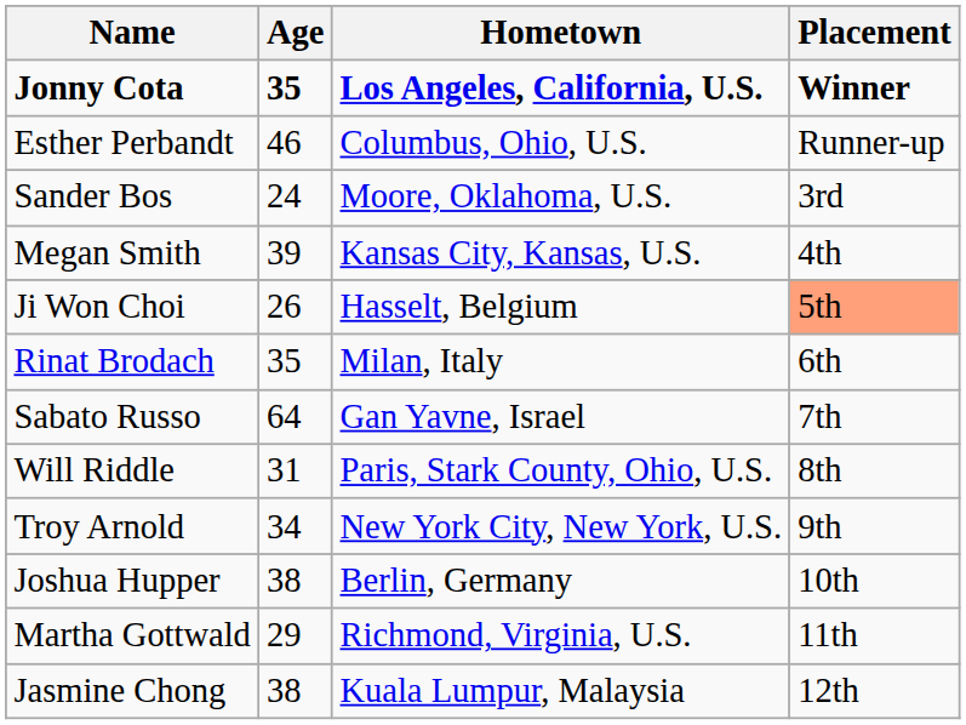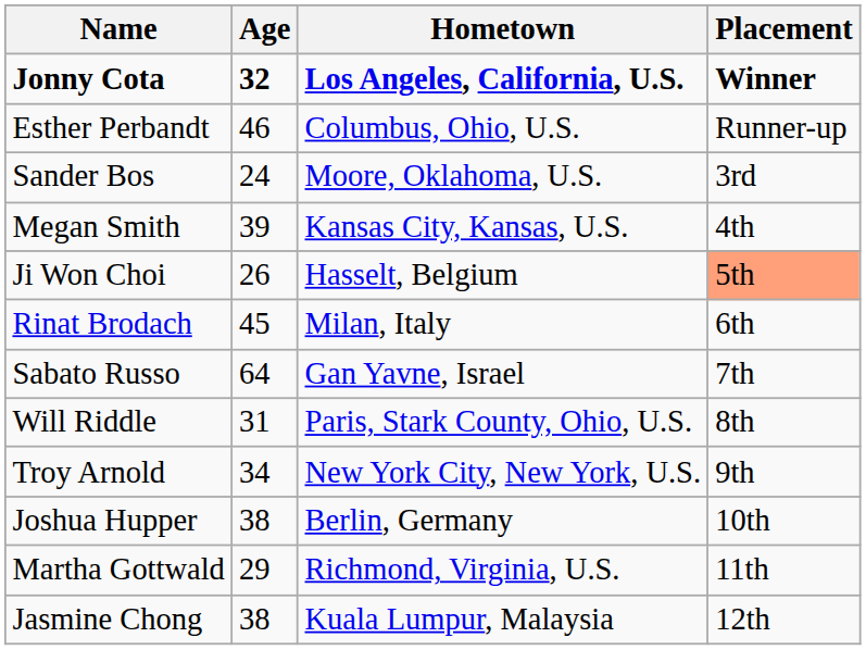Jonny Cota | Age: 35 -> 32
Rinat Brodach | Age: 35 -> 45
